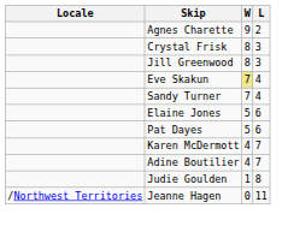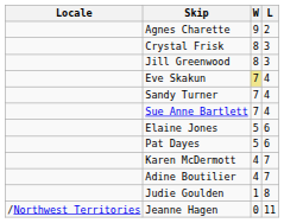+ row: Sue Anne Bartlett | 7 | 4
